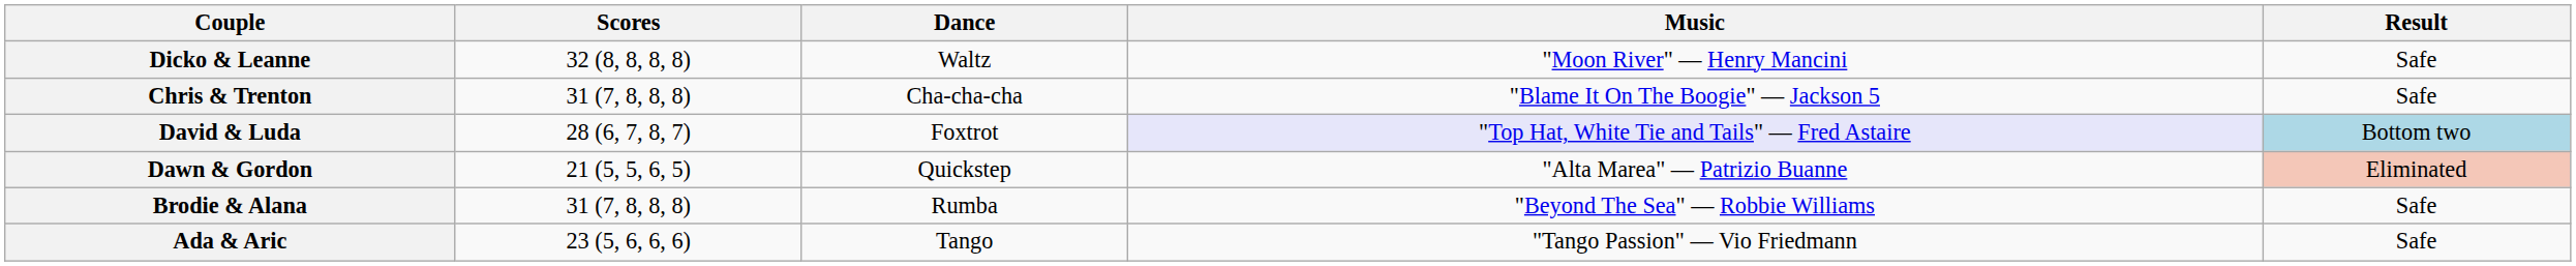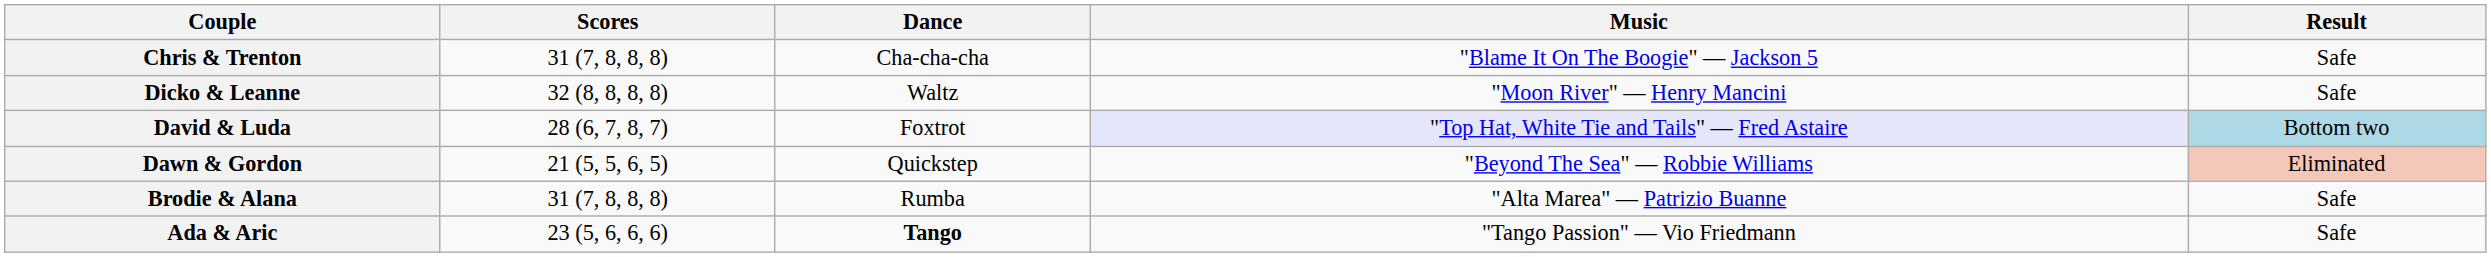rows swapped: Chris & Trenton <-> Dicko & Leanne
Dawn & Gordon | Music: "Alta Marea" — Patrizio Buanne -> "Beyond The Sea" — Robbie Williams
Brodie & Alana | Music: "Beyond The Sea" — Robbie Williams -> "Alta Marea" — Patrizio Buanne
Ada & Aric | Dance: normal -> bold
